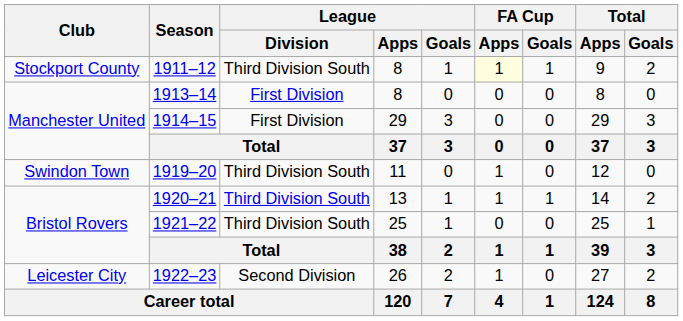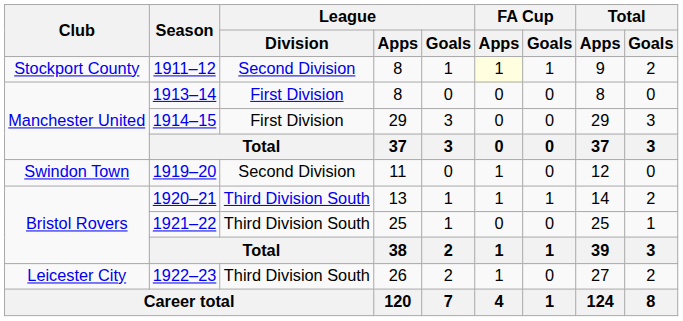1911–12 | League / Division: Third Division South -> Second Division
1919–20 | League / Division: Third Division South -> Second Division
1922–23 | League / Division: Second Division -> Third Division South
